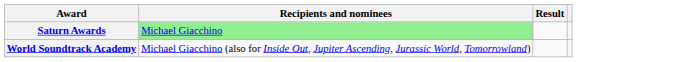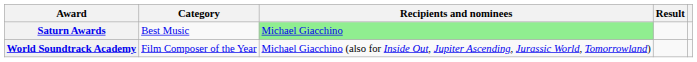+ column: Category | Best Music | Film Composer of the Year
